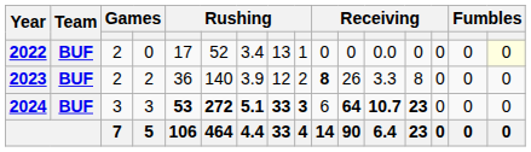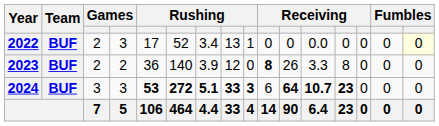2022 | column 4: 0 -> 3
2023 | column 9: 2 -> 0
